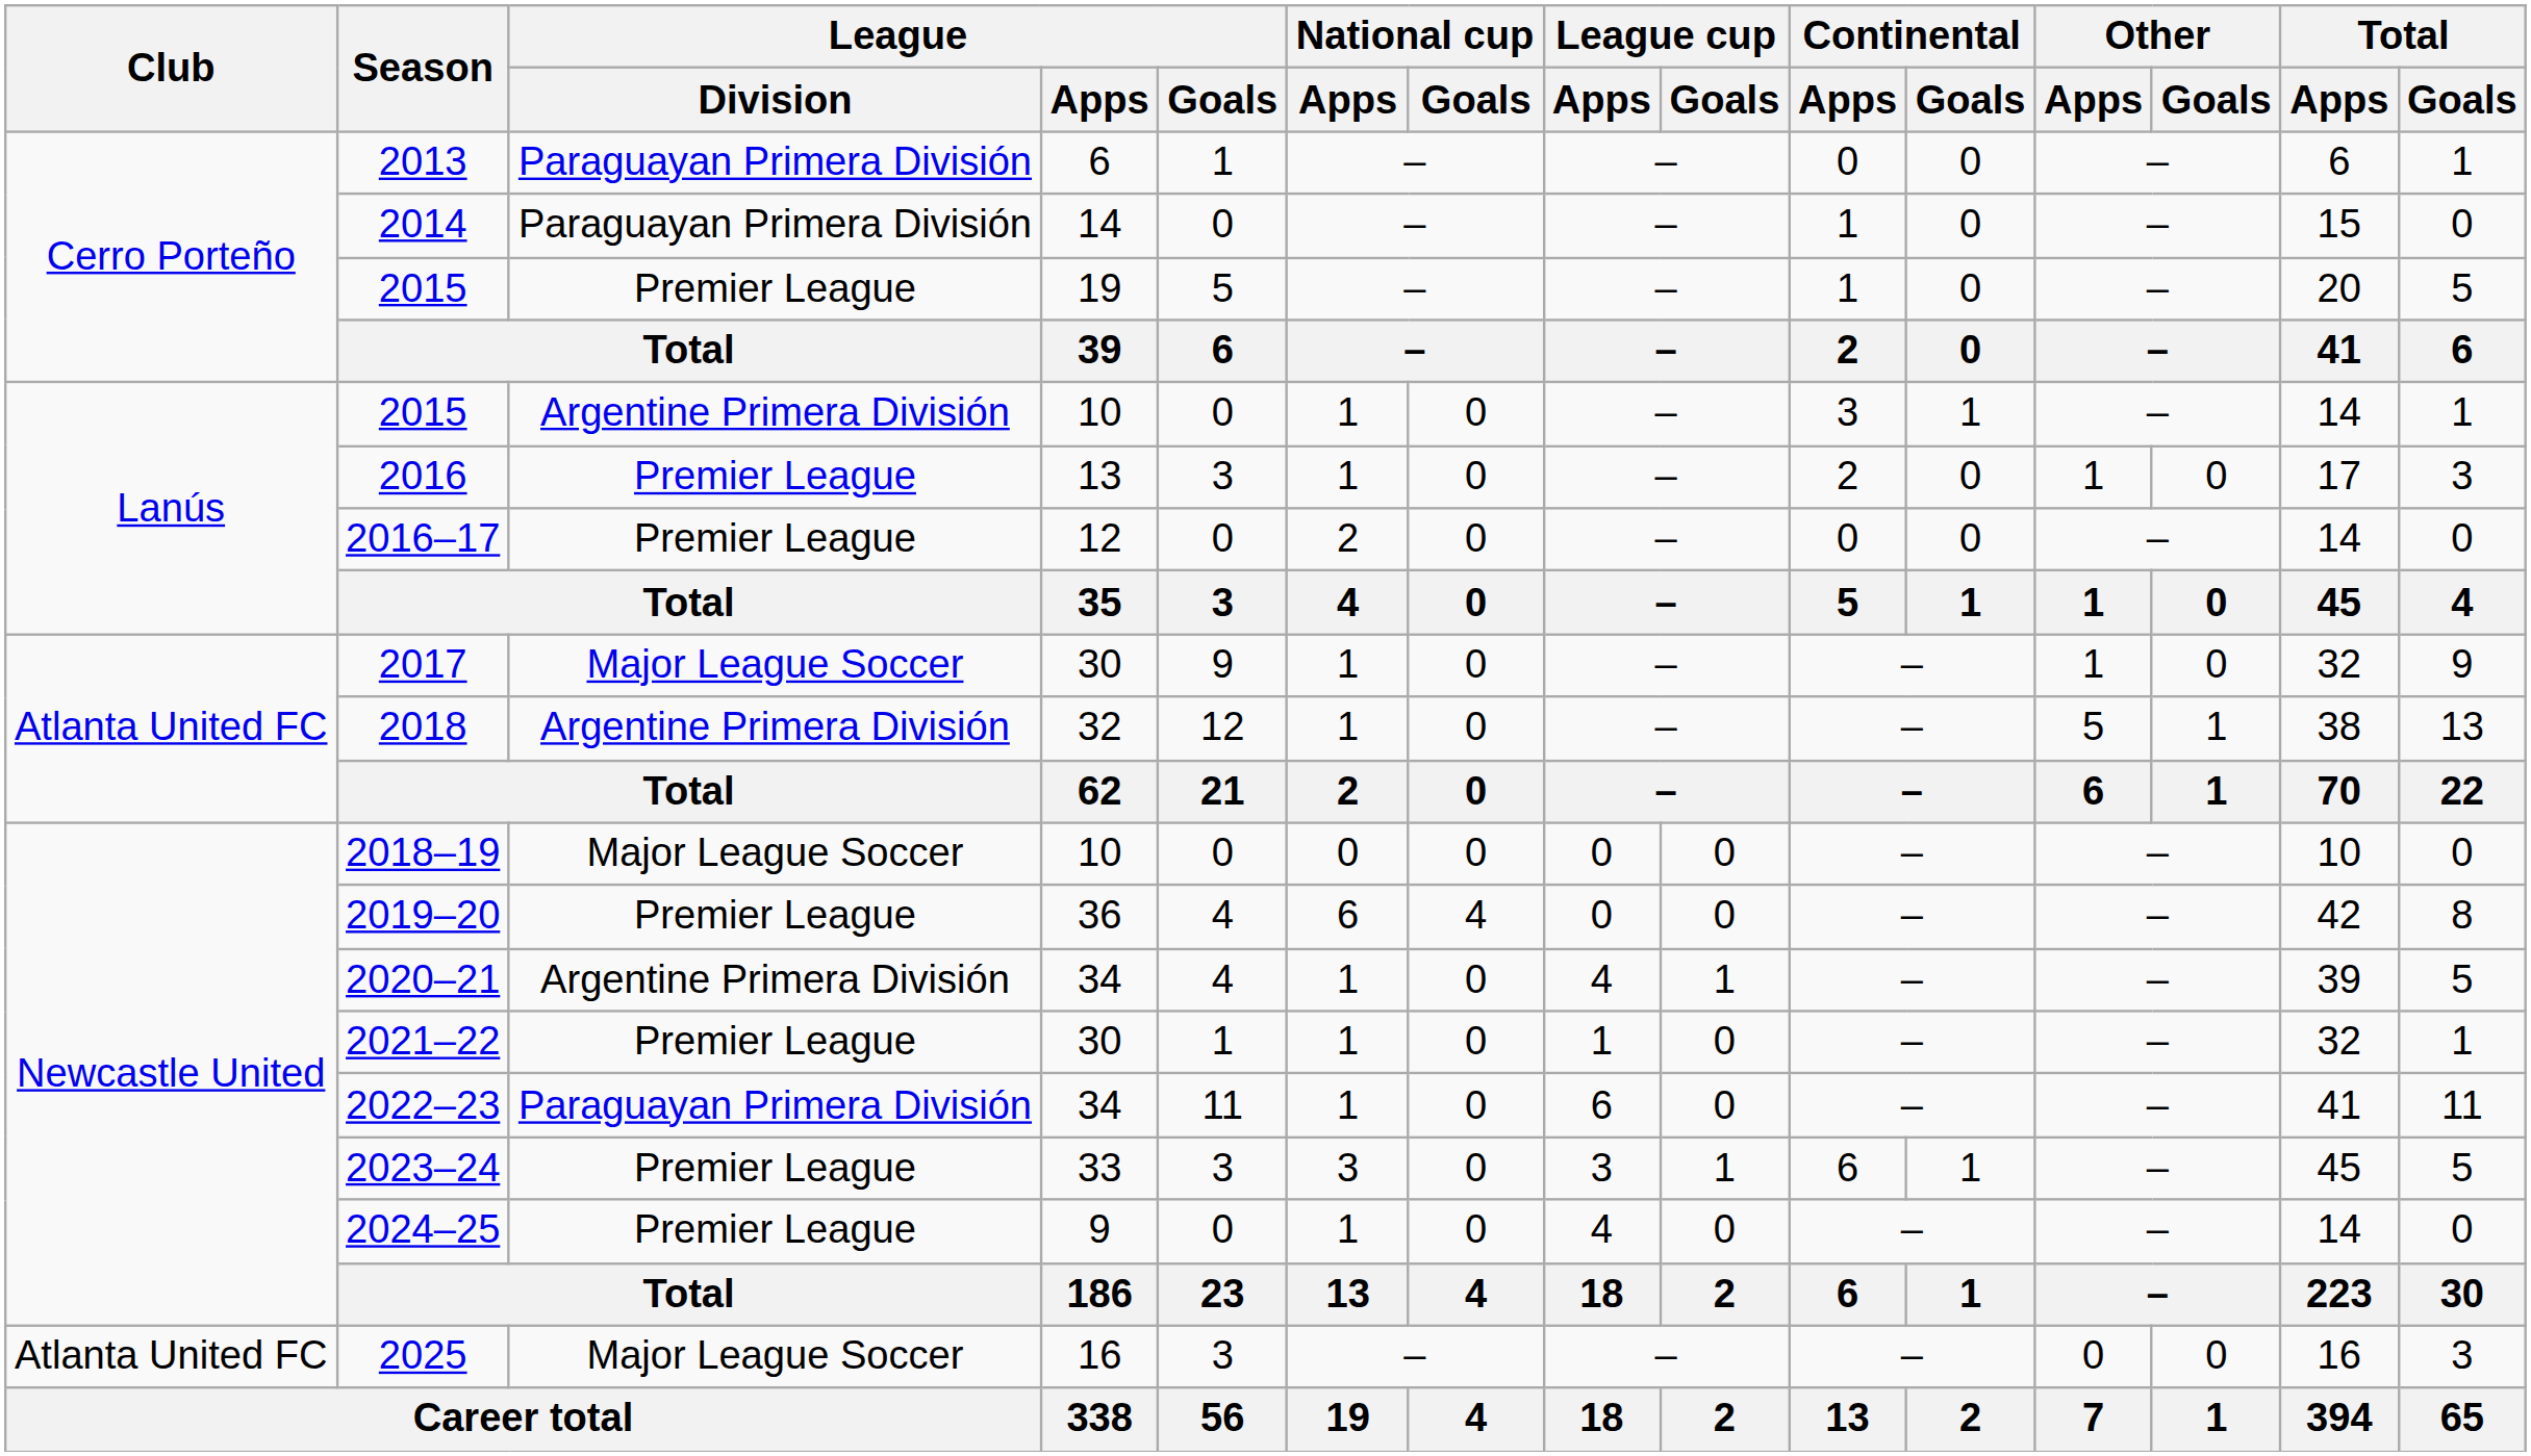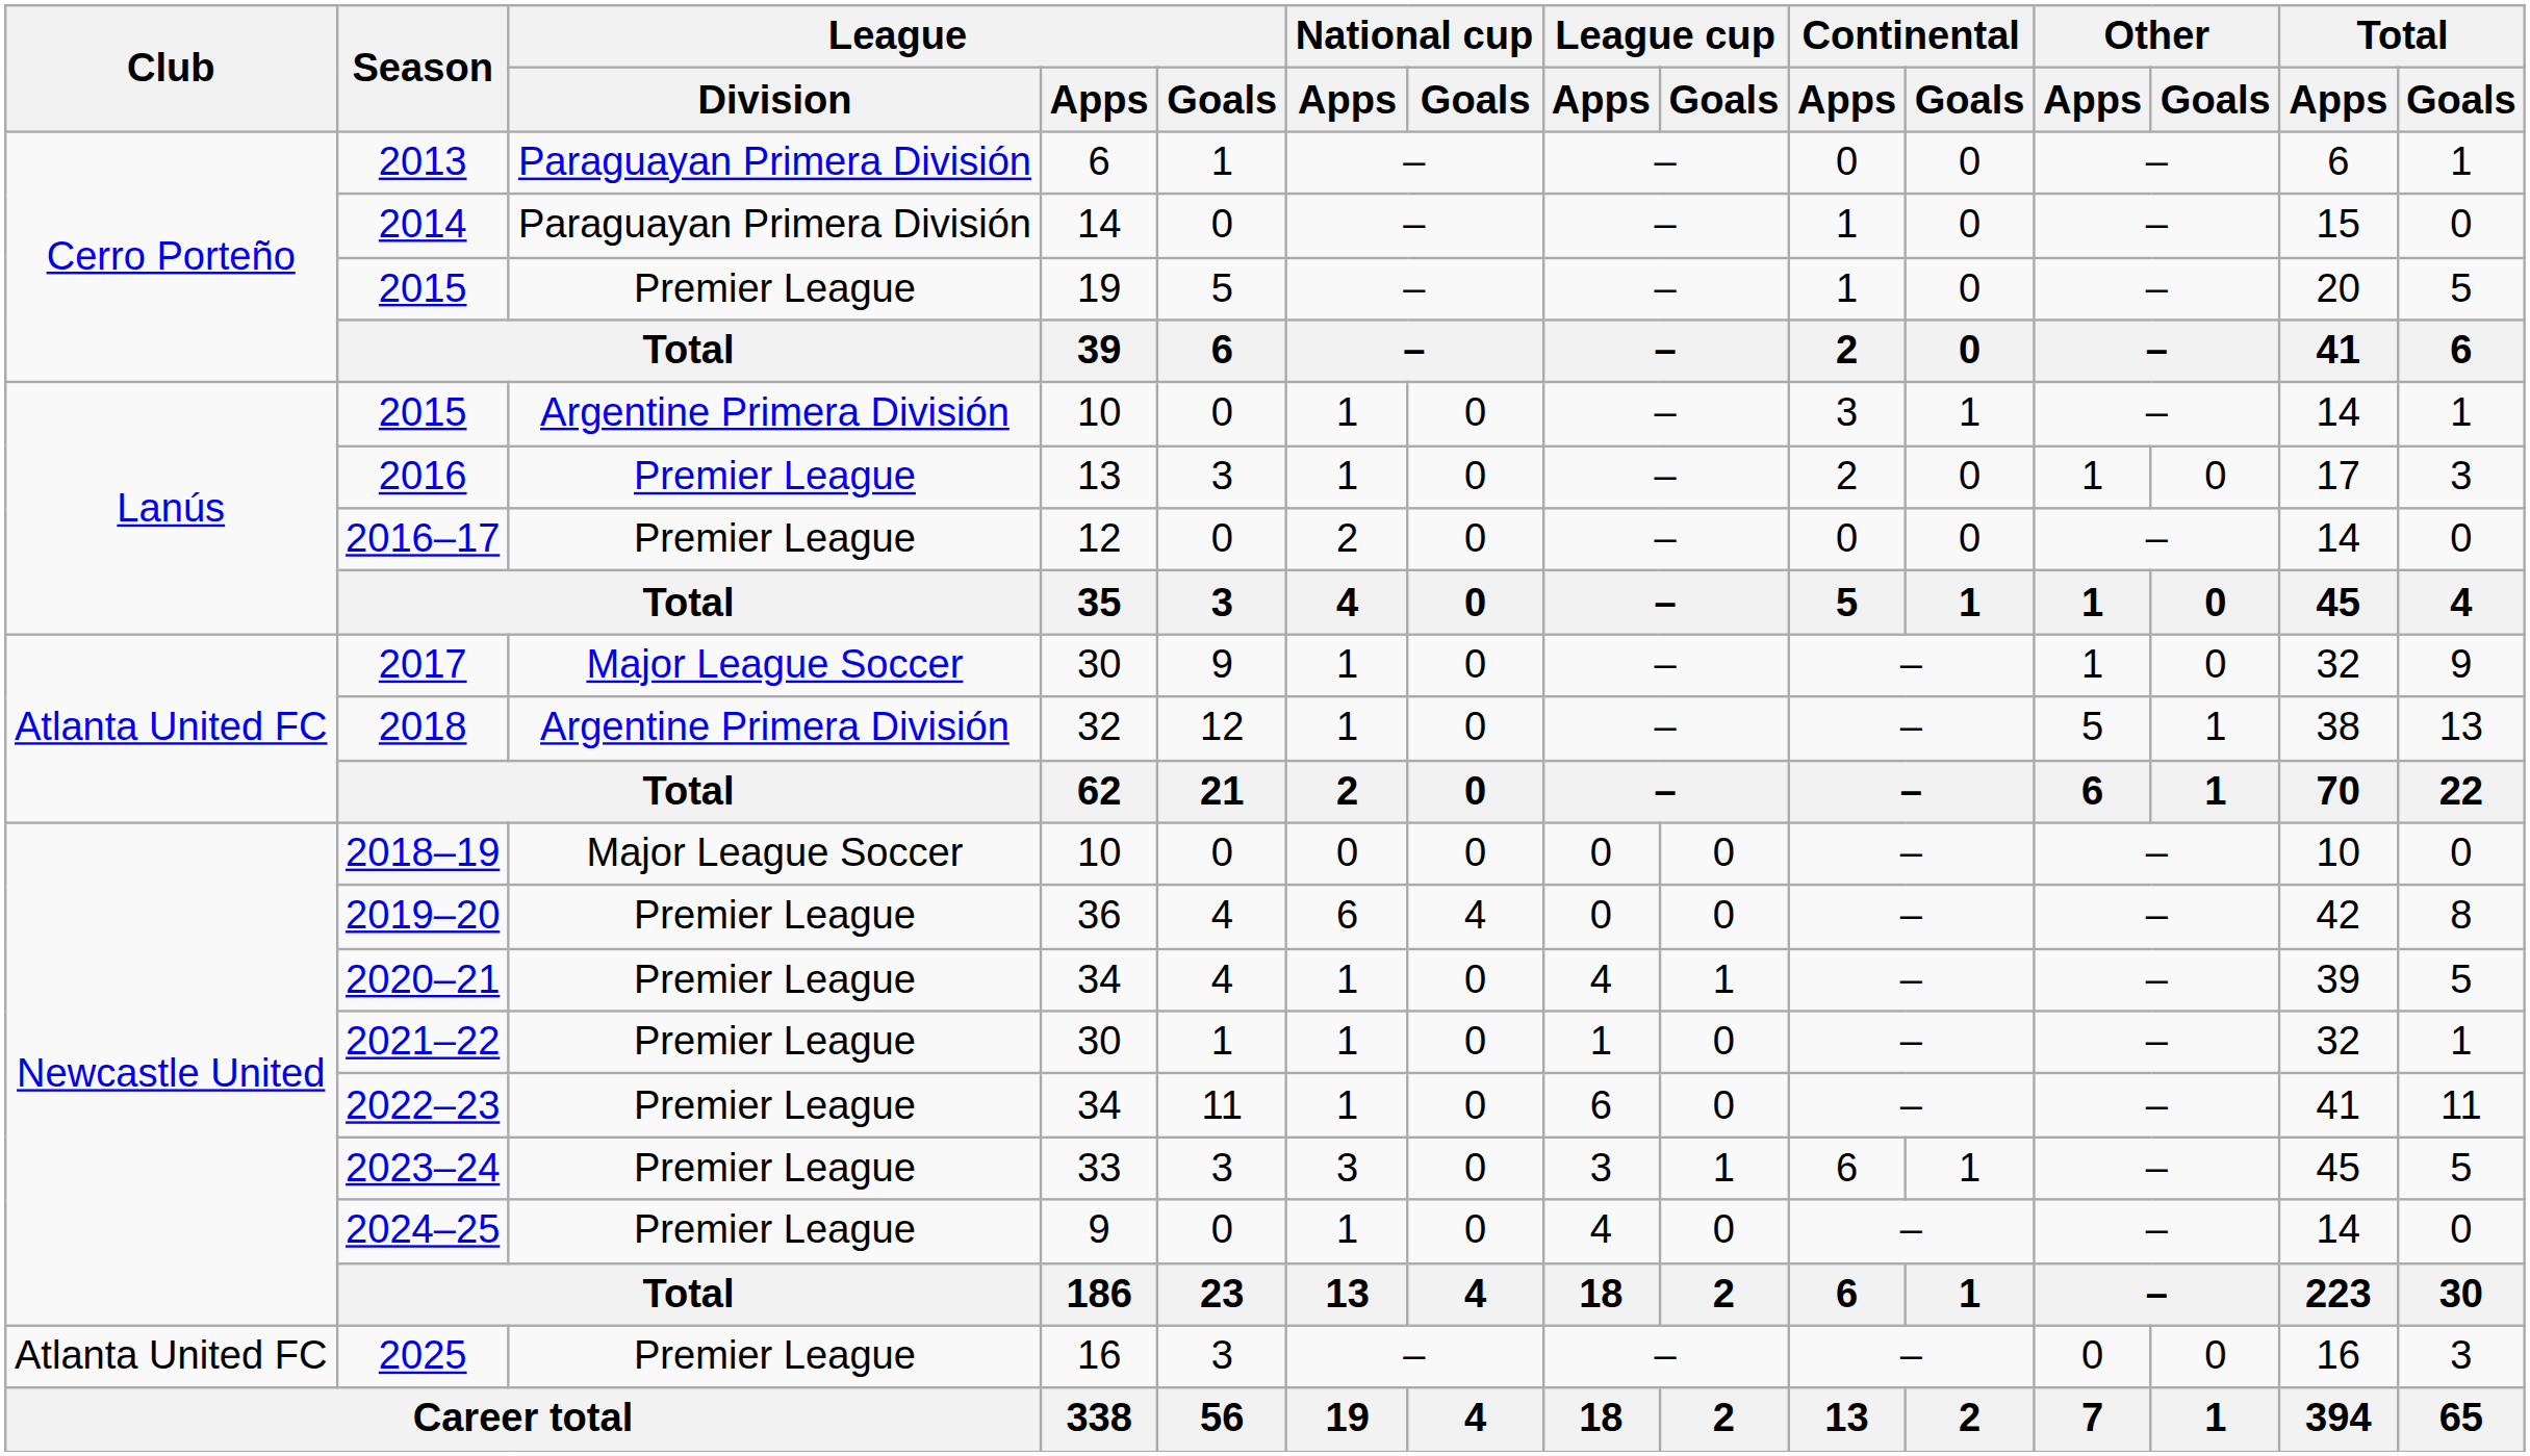2020–21 | League / Division: Argentine Primera División -> Premier League
2022–23 | League / Division: Paraguayan Primera División -> Premier League
2025 | League / Division: Major League Soccer -> Premier League
